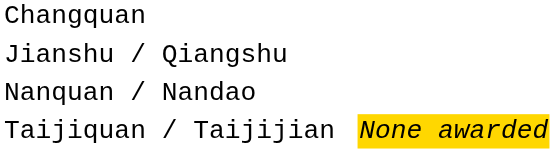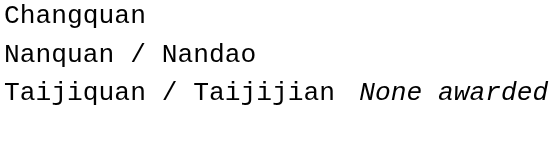- row: Jianshu / Qiangshu
Taijiquan / Taijijian | column 4: gold background -> no background
